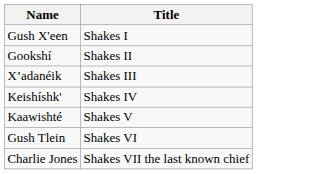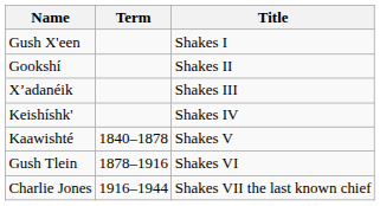+ column: Term | 1840–1878 | 1878–1916 | 1916–1944
